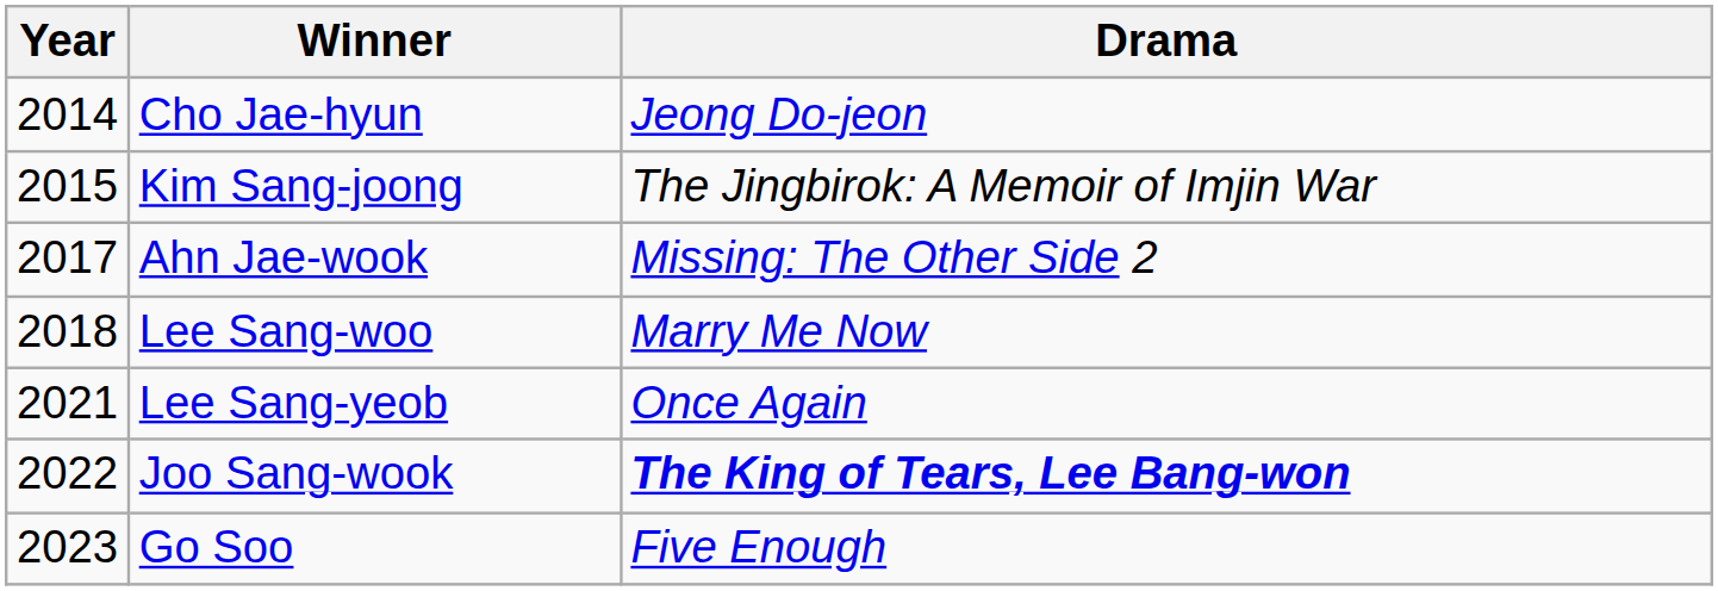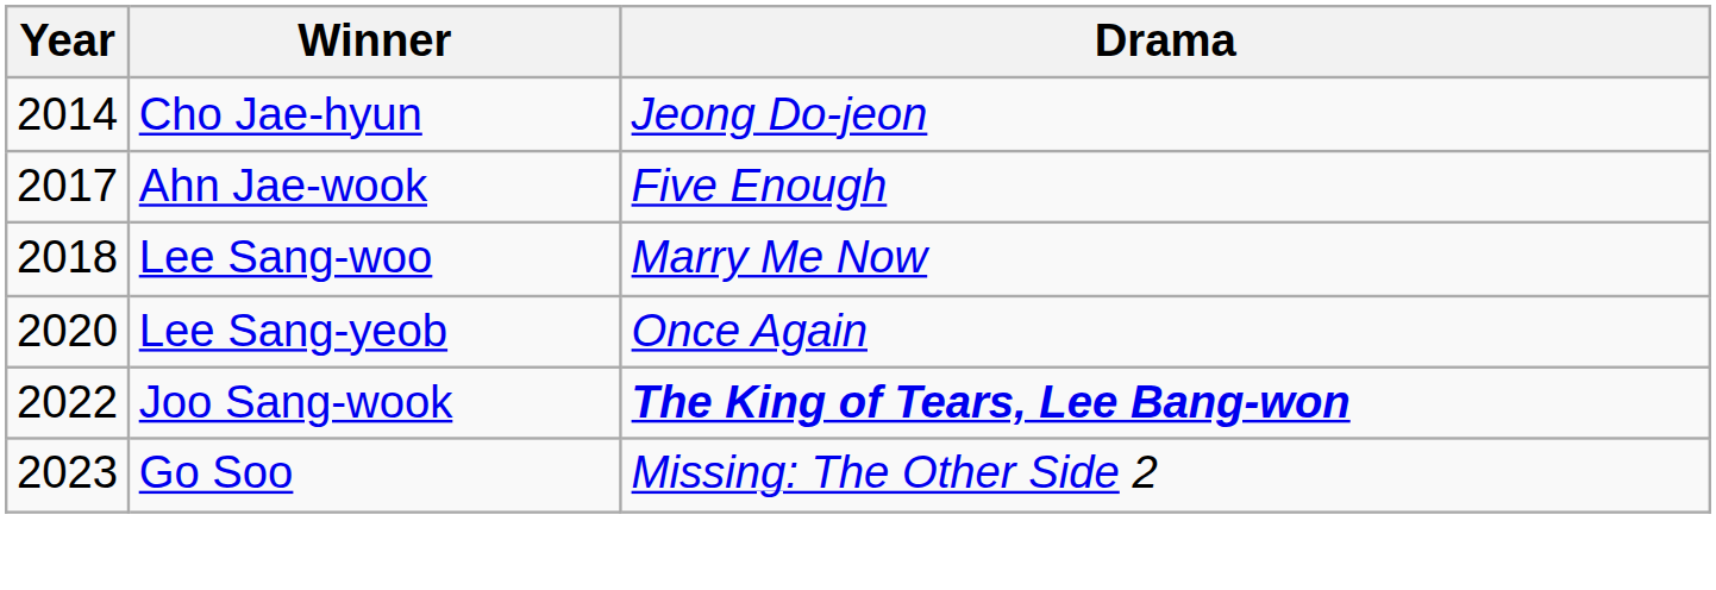- row: 2015 | Kim Sang-joong | The Jingbirok: A Memoir of Imjin War
Ahn Jae-wook | Drama: Missing: The Other Side 2 -> Five Enough
Lee Sang-yeob | Year: 2021 -> 2020
Go Soo | Drama: Five Enough -> Missing: The Other Side 2
